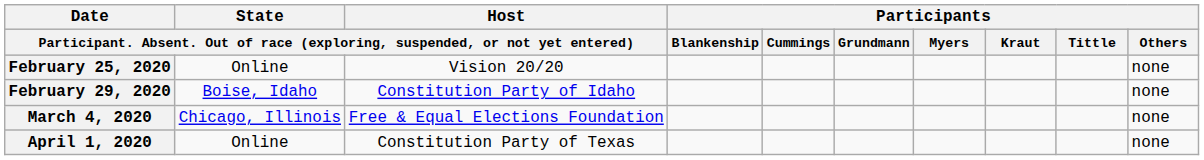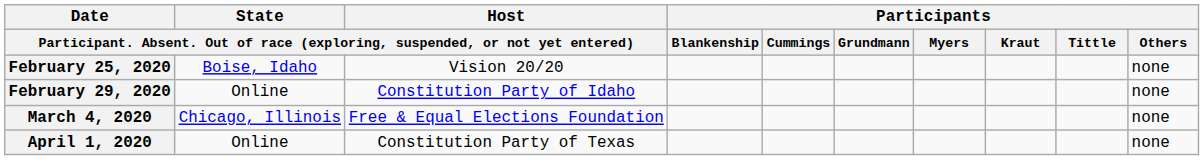February 25, 2020 | column 2: Online -> Boise, Idaho
February 29, 2020 | column 2: Boise, Idaho -> Online
